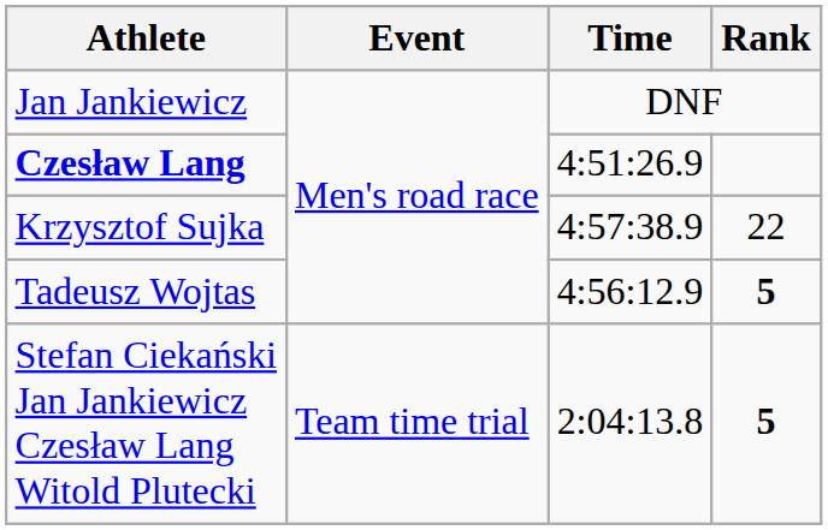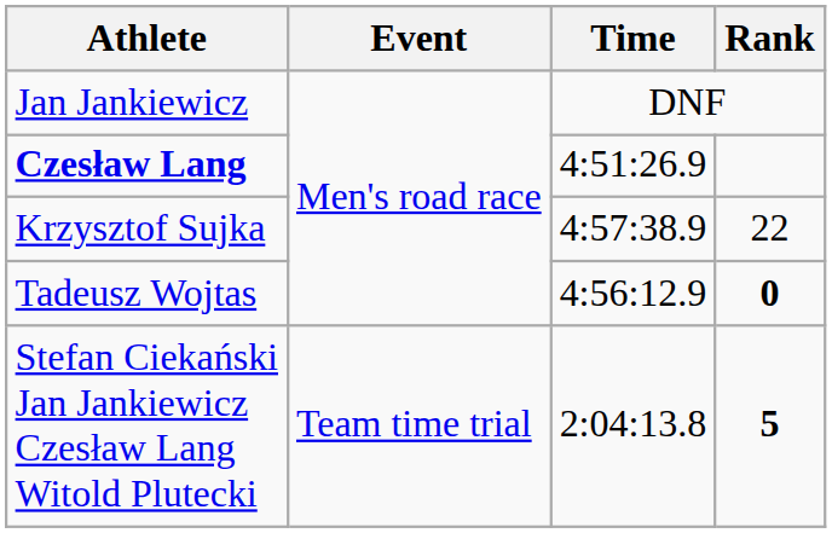Tadeusz Wojtas | Rank: 5 -> 0
